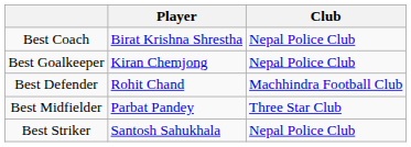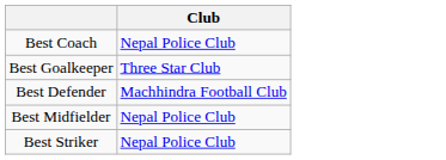- column: Player | Birat Krishna Shrestha | Kiran Chemjong | Rohit Chand | Parbat Pandey | Santosh Sahukhala
Best Goalkeeper | Club: Nepal Police Club -> Three Star Club
Best Midfielder | Club: Three Star Club -> Nepal Police Club
